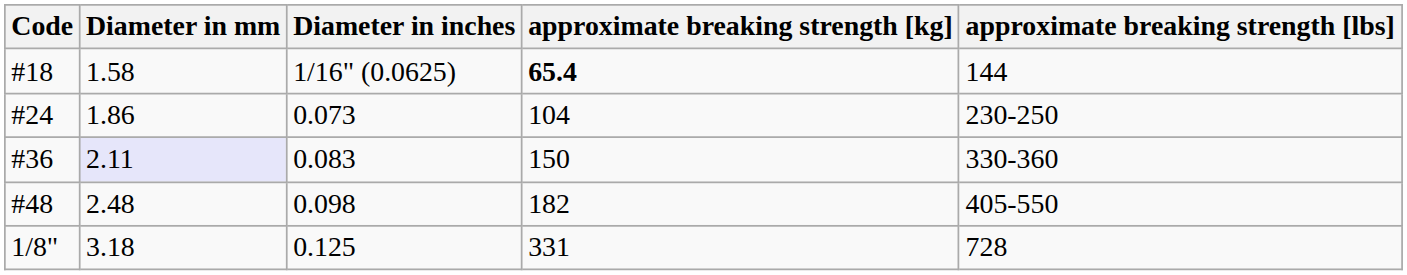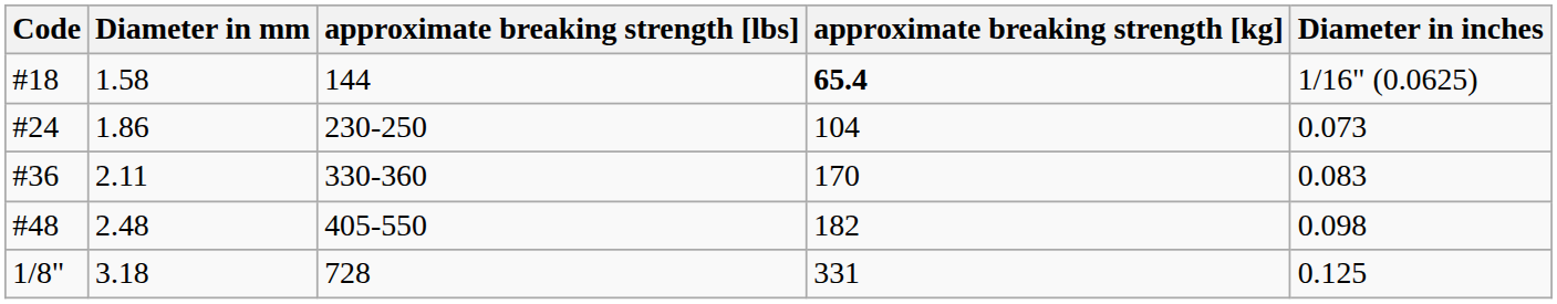columns swapped: Diameter in inches <-> approximate breaking strength [lbs]
#36 | Diameter in mm: lavender background -> no background
#36 | approximate breaking strength [kg]: 150 -> 170
